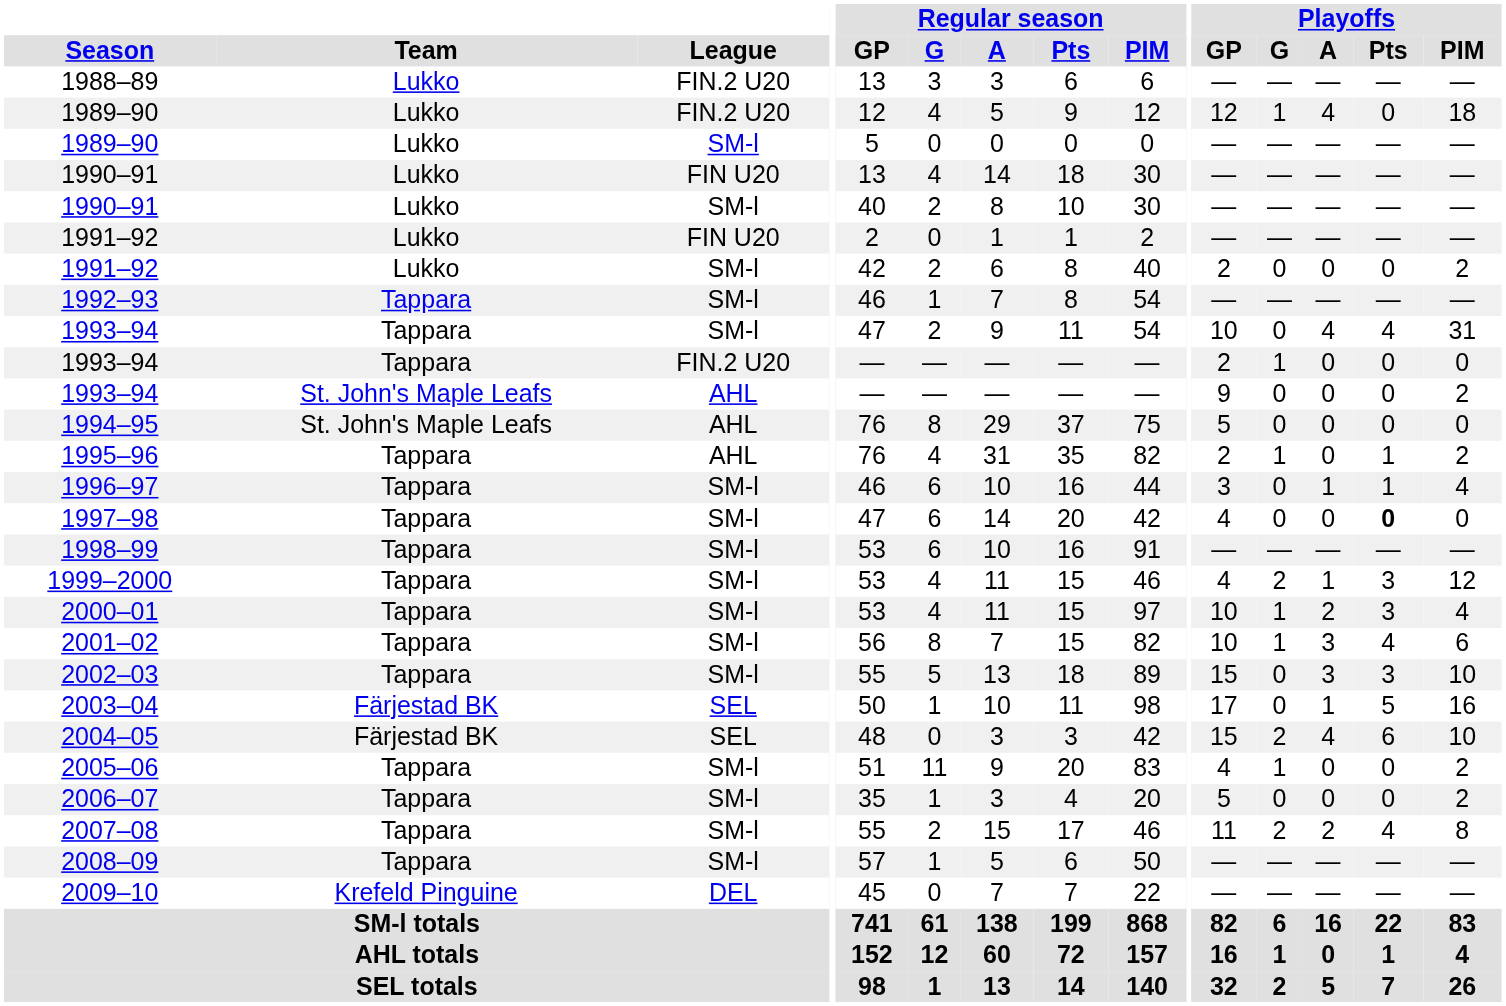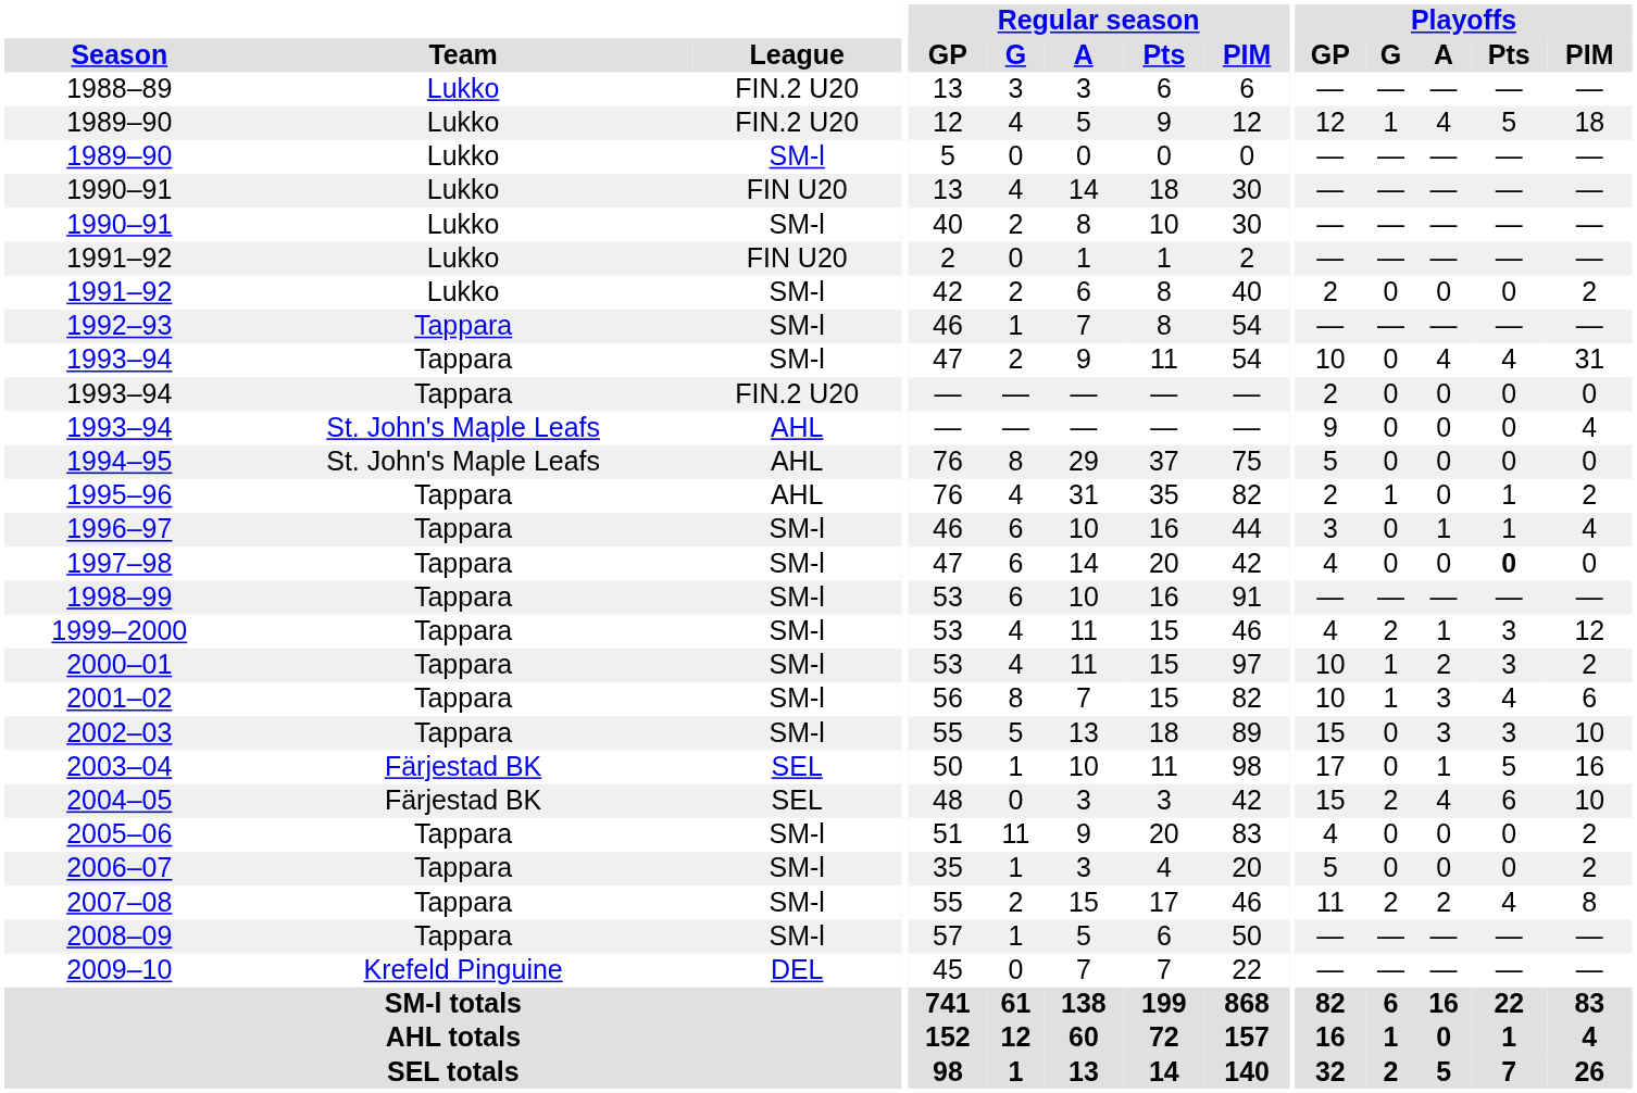1989–90 / FIN.2 U20 | Playoffs / Pts: 0 -> 5
1993–94 / FIN.2 U20 | Playoffs / G: 1 -> 0
1993–94 / AHL | Playoffs / PIM: 2 -> 4
2000–01 | Playoffs / PIM: 4 -> 2
2005–06 | Playoffs / G: 1 -> 0
